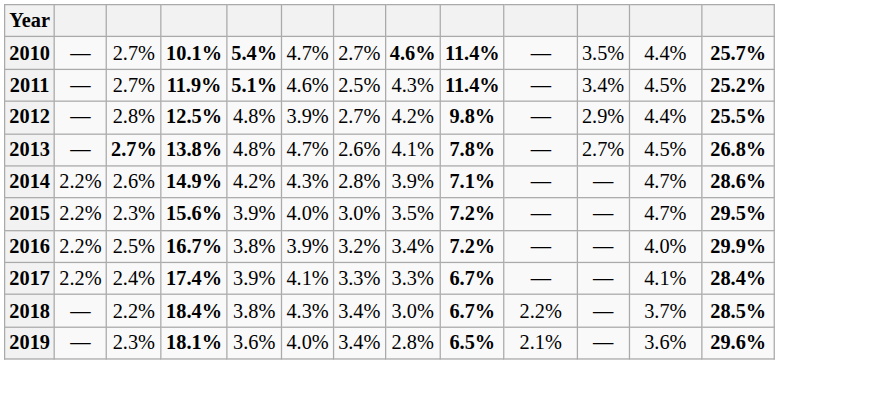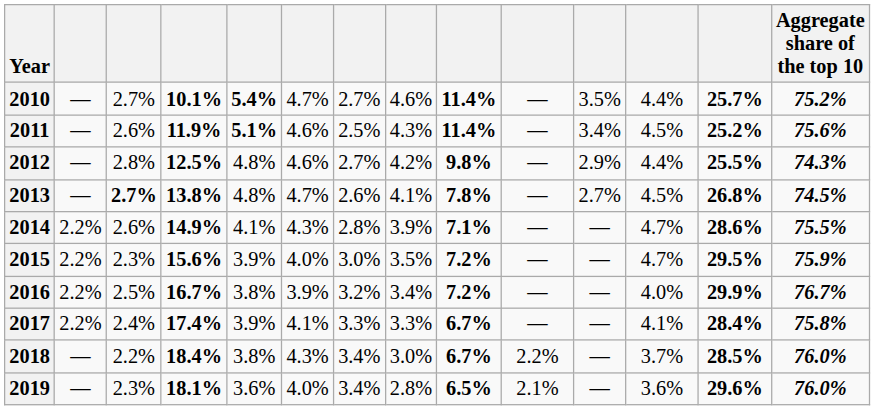+ column: Aggregate share of the top 10 | 75.2% | 75.6% | 74.3% | 74.5% | 75.5% | 75.9% | 76.7% | 75.8% | 76.0% | 76.0%
2010 | column 8: bold -> normal
2011 | column 3: 2.7% -> 2.6%
2012 | column 6: 3.9% -> 4.6%
2014 | column 5: 4.2% -> 4.1%
